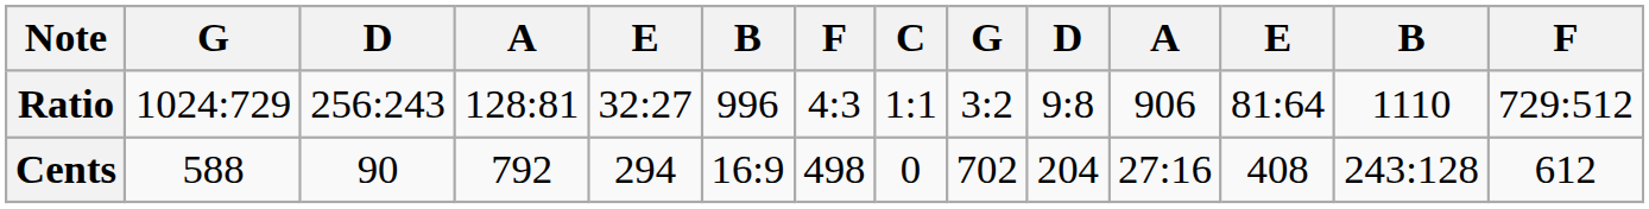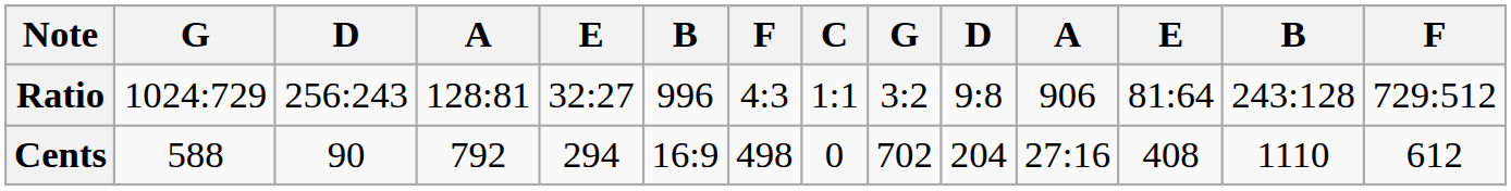Ratio | column 13: 1110 -> 243:128
Cents | column 13: 243:128 -> 1110
